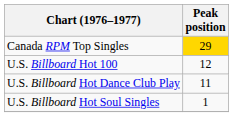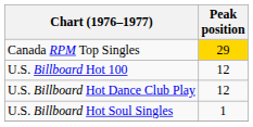U.S. Billboard Hot Dance Club Play | Peak position: 11 -> 12
